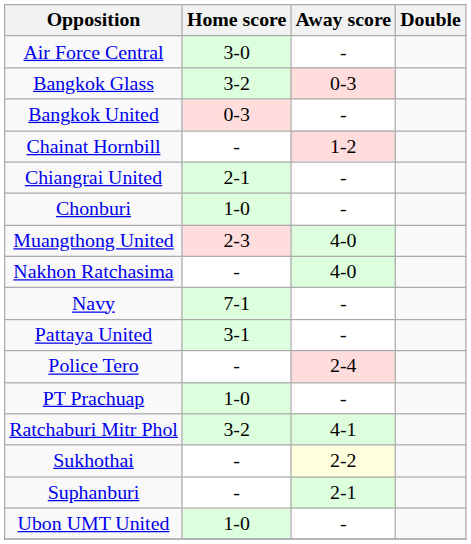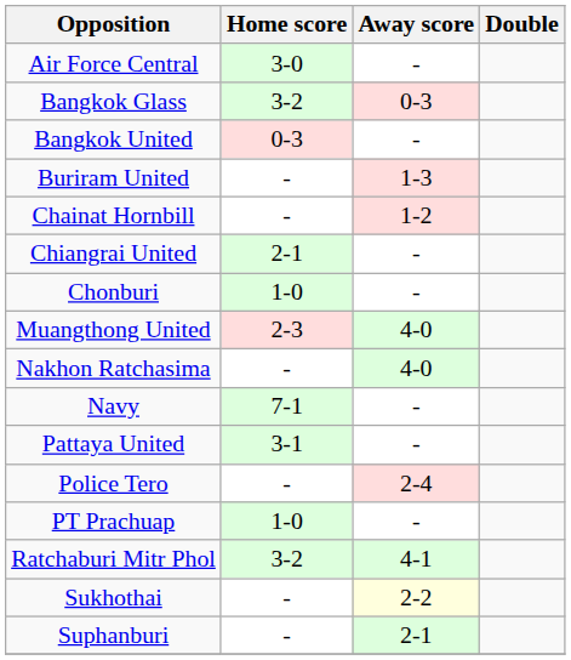+ row: Buriram United | - | 1-3
- row: Ubon UMT United | 1-0 | -
